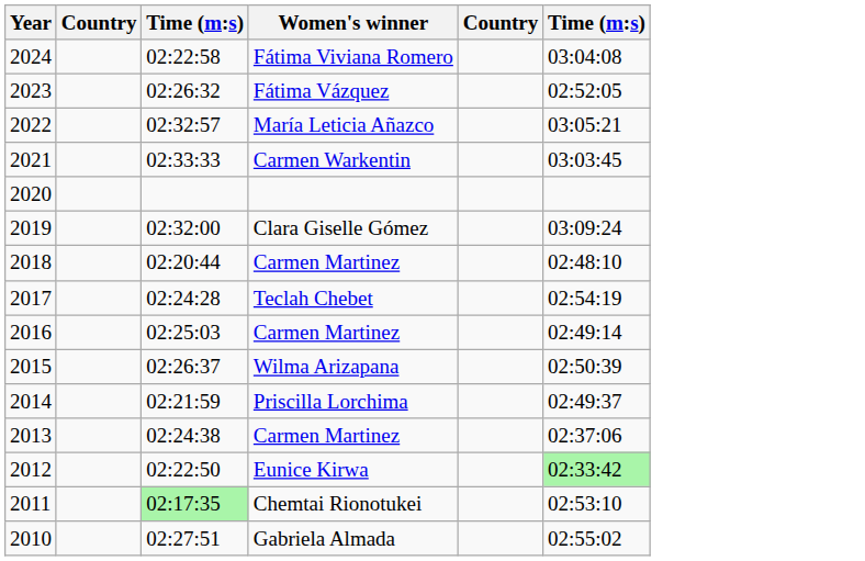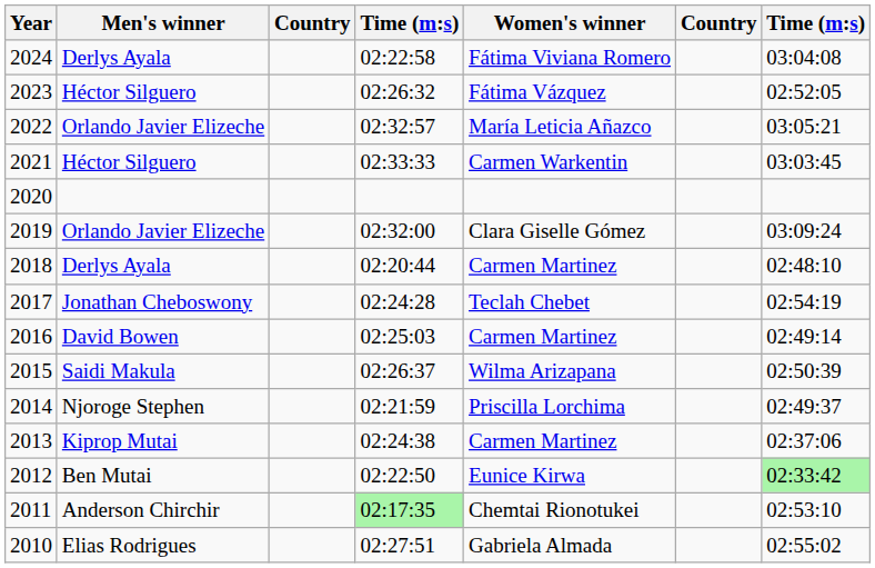+ column: Men's winner | Derlys Ayala | Héctor Silguero | Orlando Javier Elizeche | Héctor Silguero | Orlando Javier Elizeche | Derlys Ayala | Jonathan Cheboswony | David Bowen | Saidi Makula | Njoroge Stephen | Kiprop Mutai | Ben Mutai | Anderson Chirchir | Elias Rodrigues
